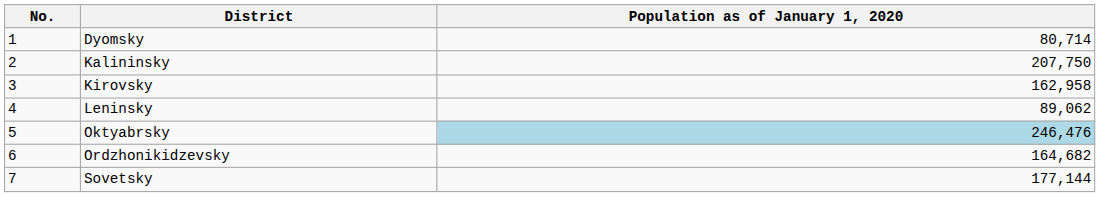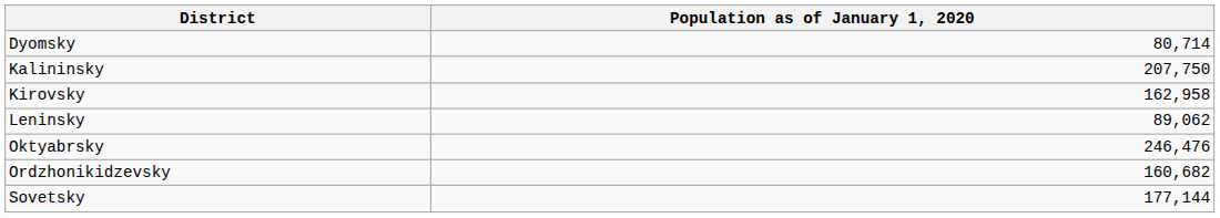- column: No. | 1 | 2 | 3 | 4 | 5 | 6 | 7
Oktyabrsky | Population as of January 1, 2020: lightblue background -> no background
Ordzhonikidzevsky | Population as of January 1, 2020: 164,682 -> 160,682
